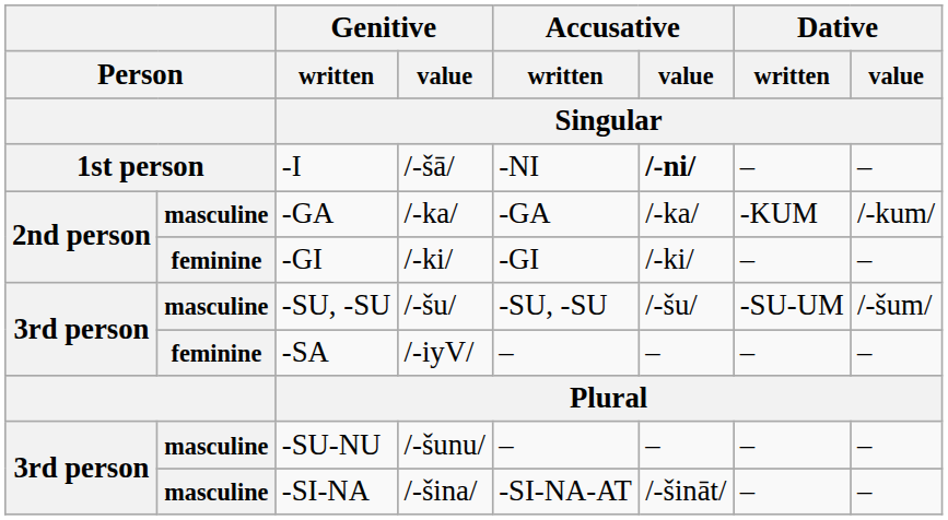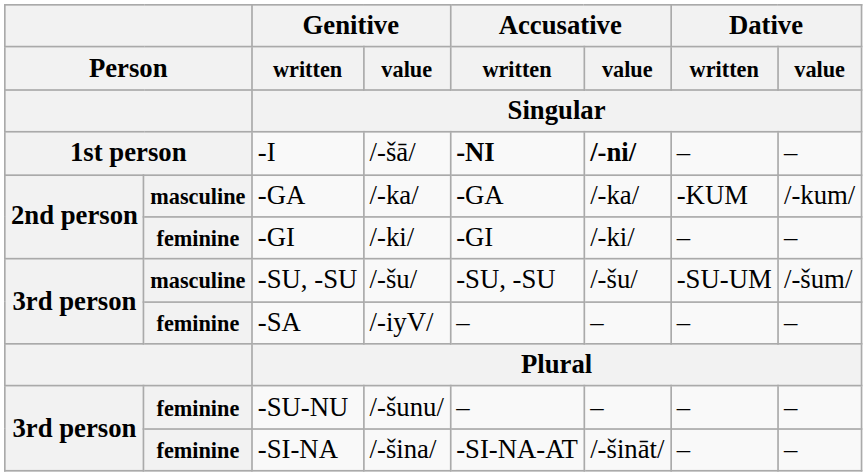-I | Accusative / written / Singular: normal -> bold
-SU-NU | column 2: masculine -> feminine
-SI-NA | column 2: masculine -> feminine
